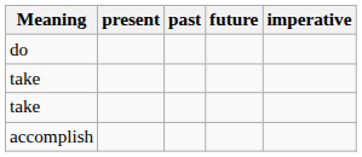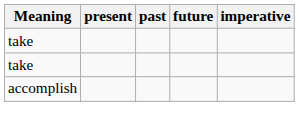- row: do
